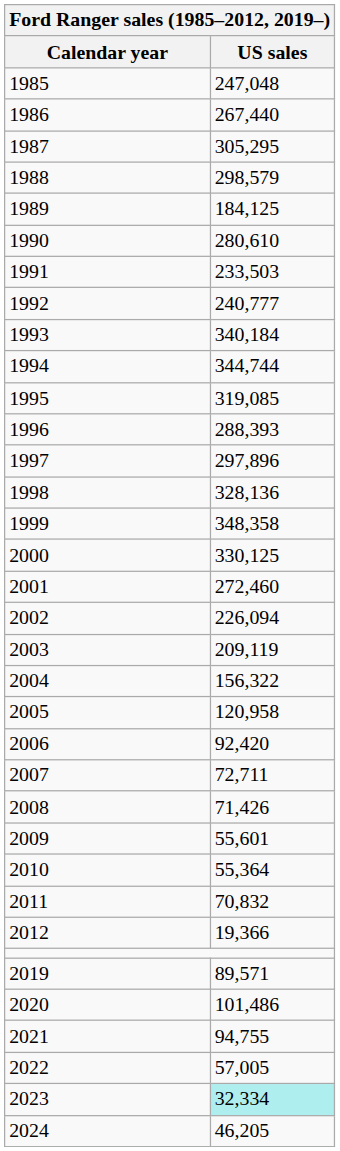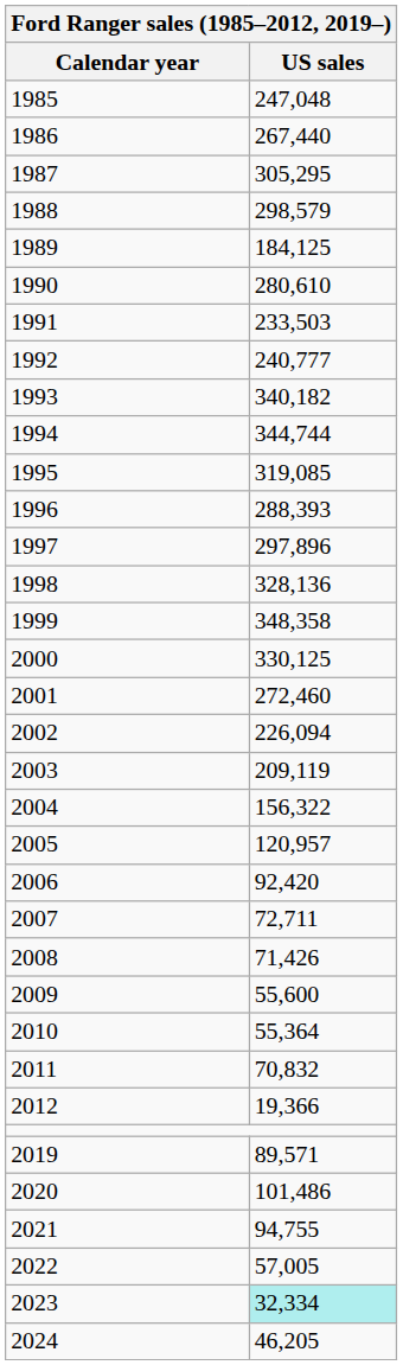1993 | US sales: 340,184 -> 340,182
2005 | US sales: 120,958 -> 120,957
2009 | US sales: 55,601 -> 55,600
